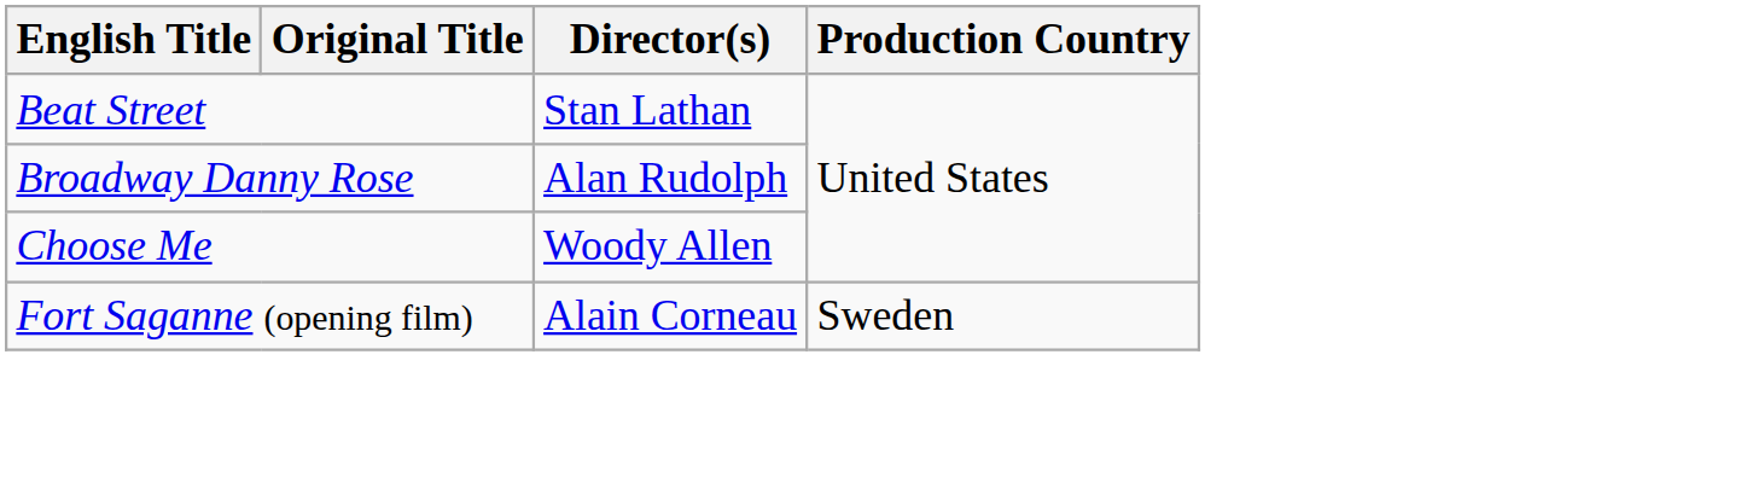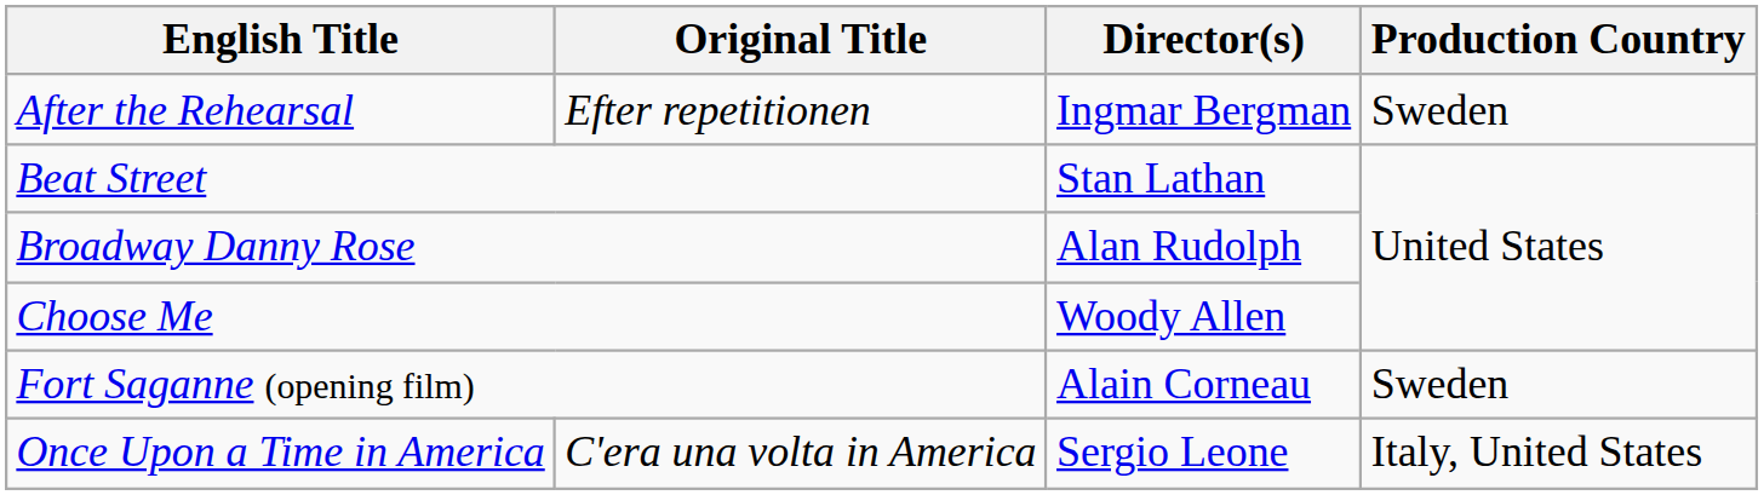+ row: After the Rehearsal | Efter repetitionen | Ingmar Bergman | Sweden
+ row: Once Upon a Time in America | C'era una volta in America | Sergio Leone | Italy, United States
